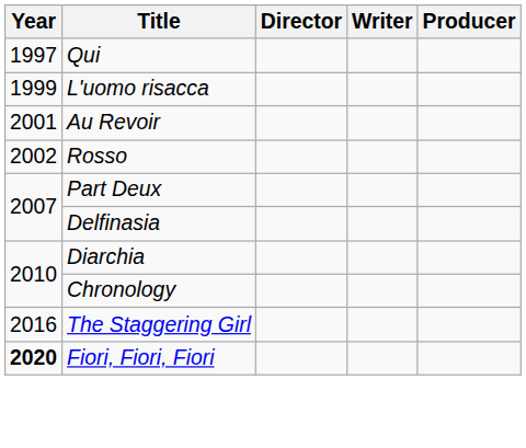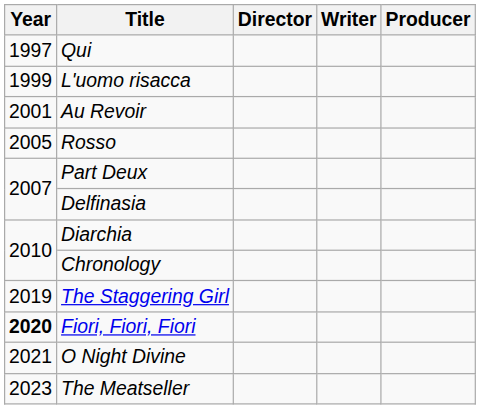Rosso | Year: 2002 -> 2005
The Staggering Girl | Year: 2016 -> 2019
+ row: 2021 | O Night Divine
+ row: 2023 | The Meatseller
